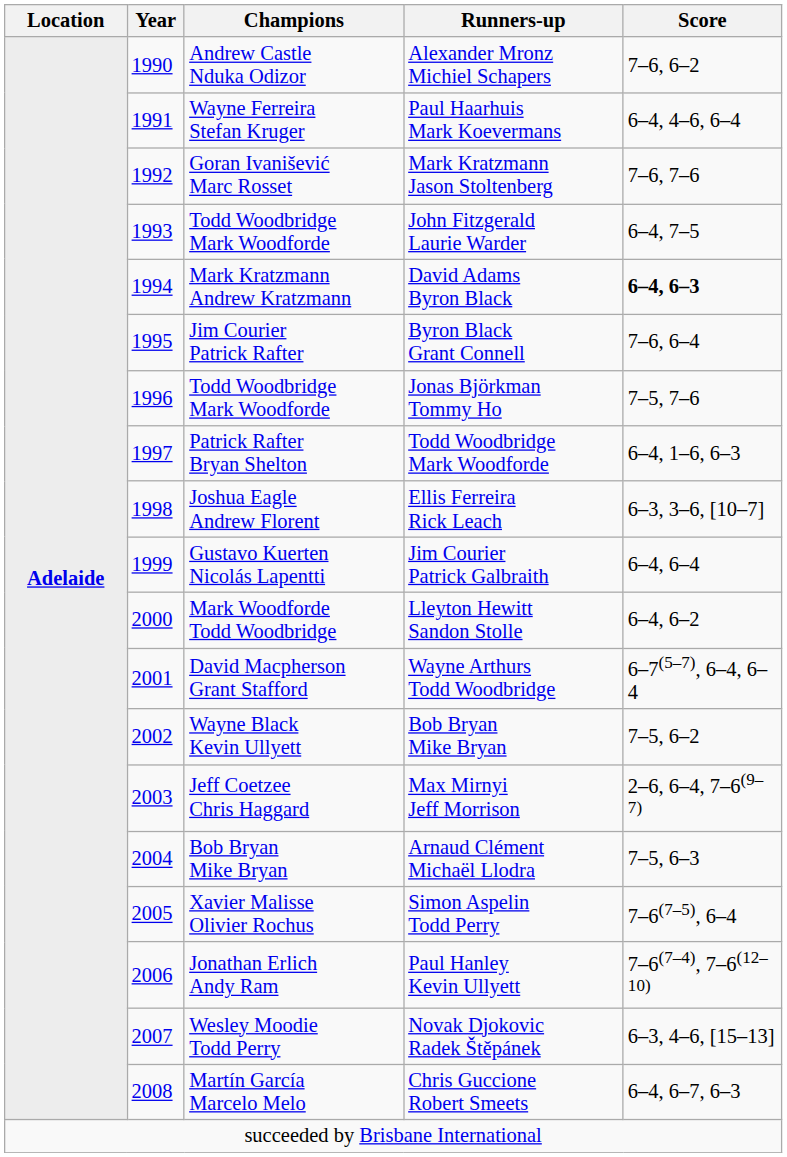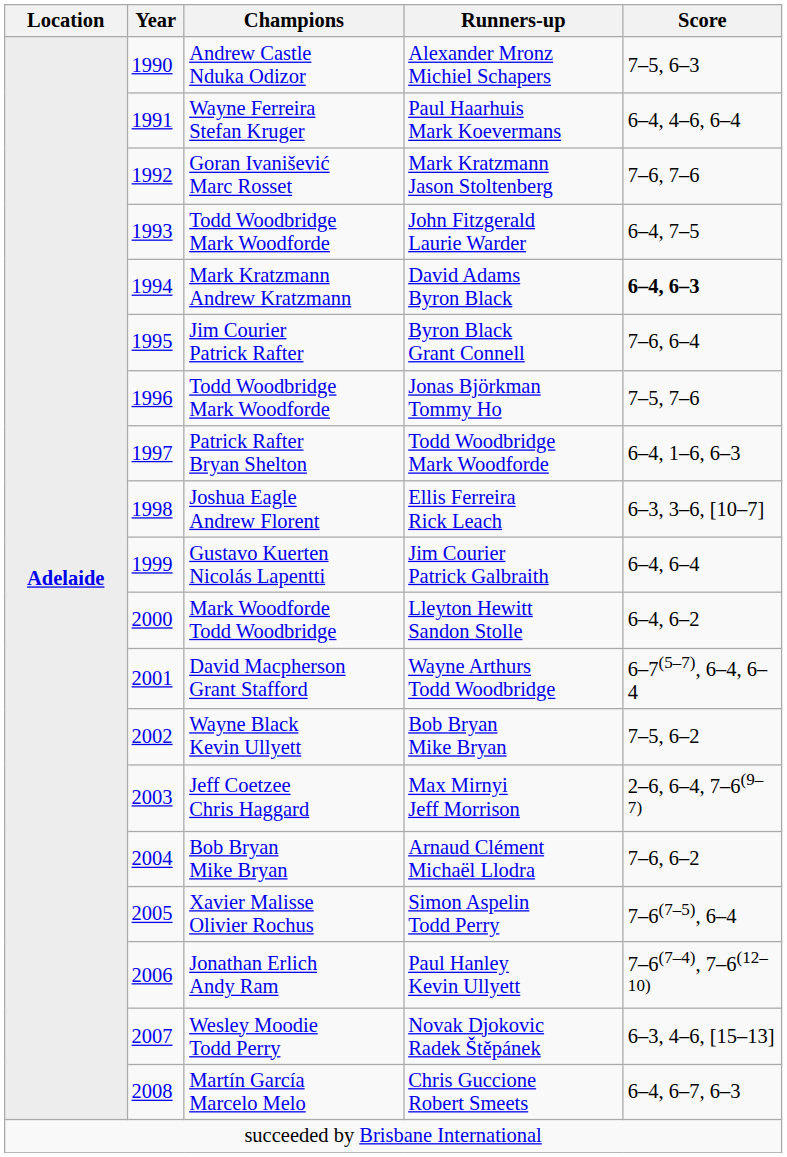Alexander Mronz Michiel Schapers | Score: 7–6, 6–2 -> 7–5, 6–3
Arnaud Clément Michaël Llodra | Score: 7–5, 6–3 -> 7–6, 6–2
